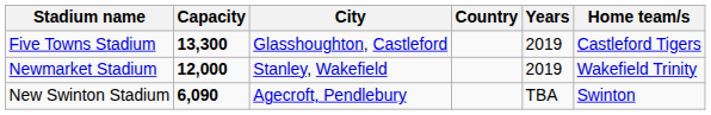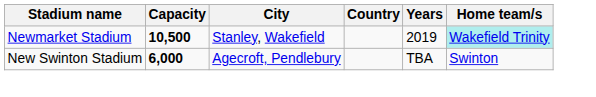- row: Five Towns Stadium | 13,300 | Glasshoughton, Castleford | 2019 | Castleford Tigers
Newmarket Stadium | Capacity: 12,000 -> 10,500
Newmarket Stadium | Home team/s: no background -> paleturquoise background
New Swinton Stadium | Capacity: 6,090 -> 6,000
